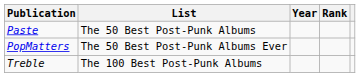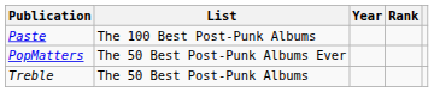Paste | List: The 50 Best Post-Punk Albums -> The 100 Best Post-Punk Albums
Treble | List: The 100 Best Post-Punk Albums -> The 50 Best Post-Punk Albums
